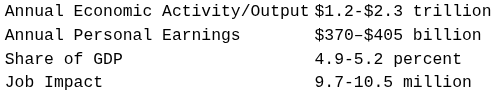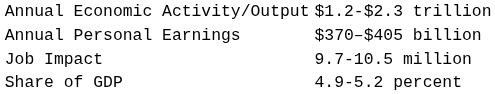rows swapped: Share of GDP <-> Job Impact
